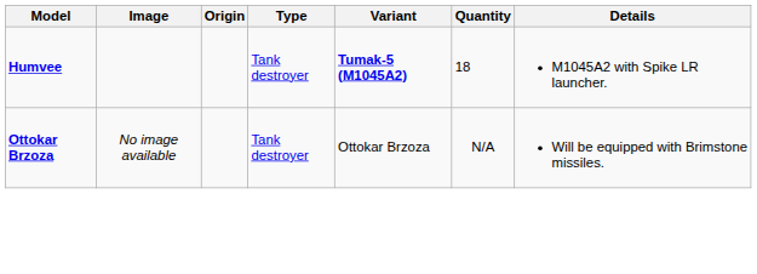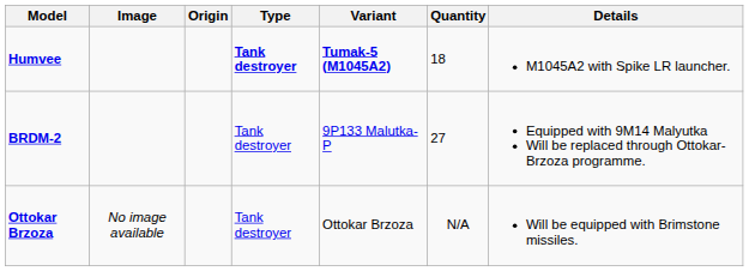Humvee | Type: normal -> bold
+ row: BRDM-2 | Tank destroyer | 9P133 Malutka-P | 27 | Equipped with 9M14 Malyutka Will be replaced through Ottokar-Brzoza programme.
